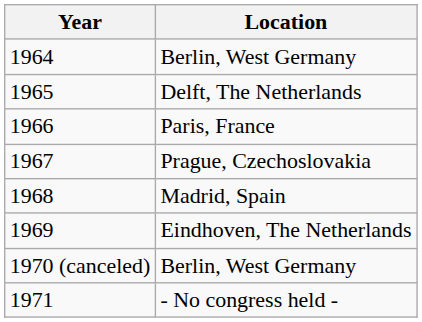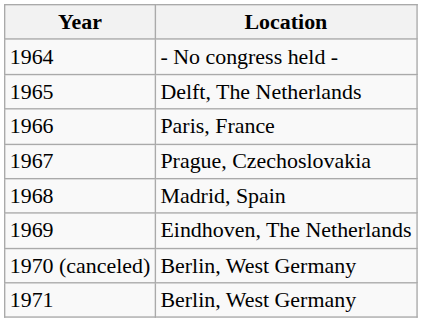1964 | Location: Berlin, West Germany -> - No congress held -
1971 | Location: - No congress held - -> Berlin, West Germany
